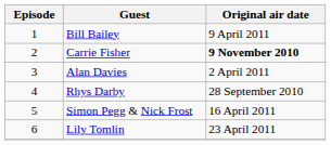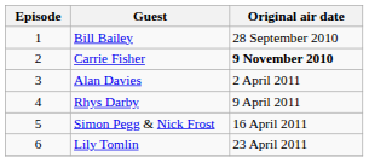Bill Bailey | Original air date: 9 April 2011 -> 28 September 2010
Rhys Darby | Original air date: 28 September 2010 -> 9 April 2011
